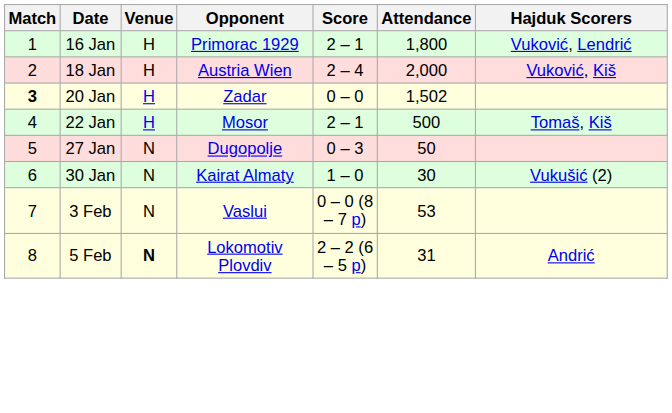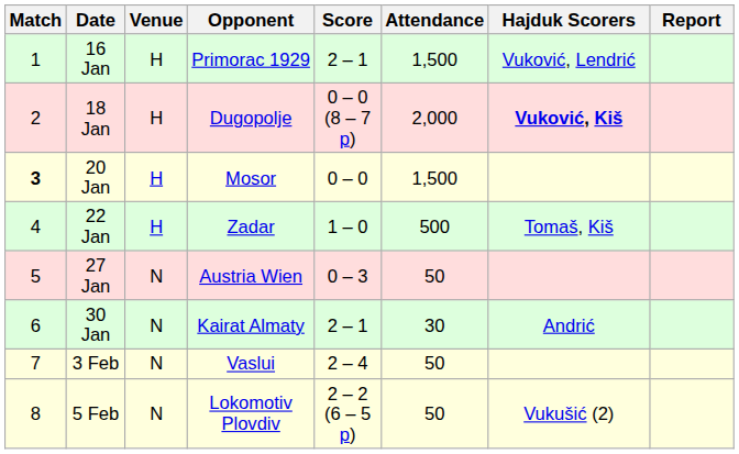+ column: Report
16 Jan | Attendance: 1,800 -> 1,500
18 Jan | Opponent: Austria Wien -> Dugopolje
18 Jan | Score: 2 – 4 -> 0 – 0 (8 – 7 p)
18 Jan | Hajduk Scorers: normal -> bold
20 Jan | Opponent: Zadar -> Mosor
20 Jan | Attendance: 1,502 -> 1,500
22 Jan | Opponent: Mosor -> Zadar
22 Jan | Score: 2 – 1 -> 1 – 0
27 Jan | Opponent: Dugopolje -> Austria Wien
30 Jan | Score: 1 – 0 -> 2 – 1
30 Jan | Hajduk Scorers: Vukušić (2) -> Andrić
3 Feb | Score: 0 – 0 (8 – 7 p) -> 2 – 4
3 Feb | Attendance: 53 -> 50
5 Feb | Venue: bold -> normal
5 Feb | Attendance: 31 -> 50
5 Feb | Hajduk Scorers: Andrić -> Vukušić (2)
